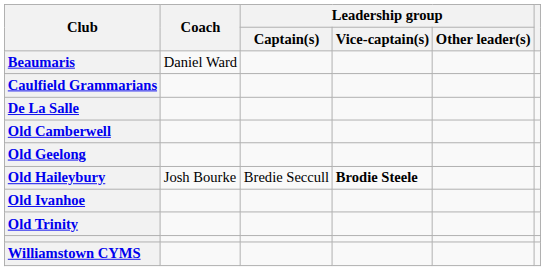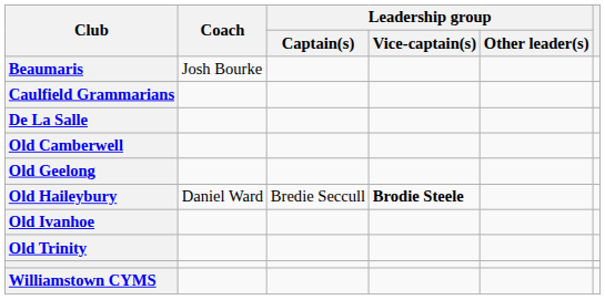Beaumaris | Coach: Daniel Ward -> Josh Bourke
Old Haileybury | Coach: Josh Bourke -> Daniel Ward
